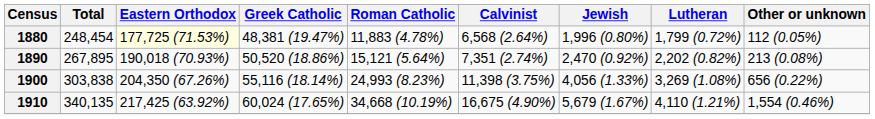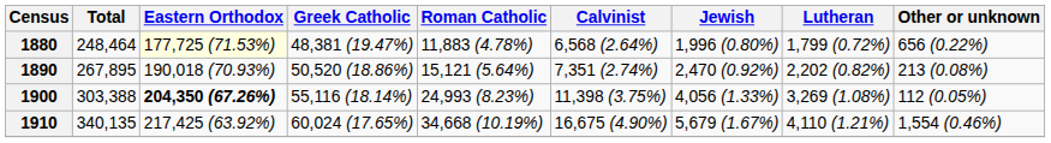1880 | Total: 248,454 -> 248,464
1880 | Other or unknown: 112 (0.05%) -> 656 (0.22%)
1900 | Total: 303,838 -> 303,388
1900 | Eastern Orthodox: normal -> bold
1900 | Other or unknown: 656 (0.22%) -> 112 (0.05%)
